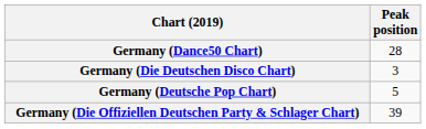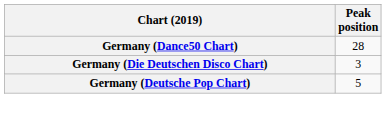- row: Germany (Die Offiziellen Deutschen Party & Schlager Chart) | 39
